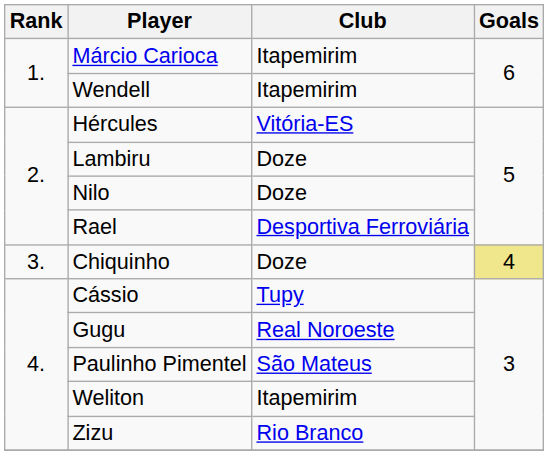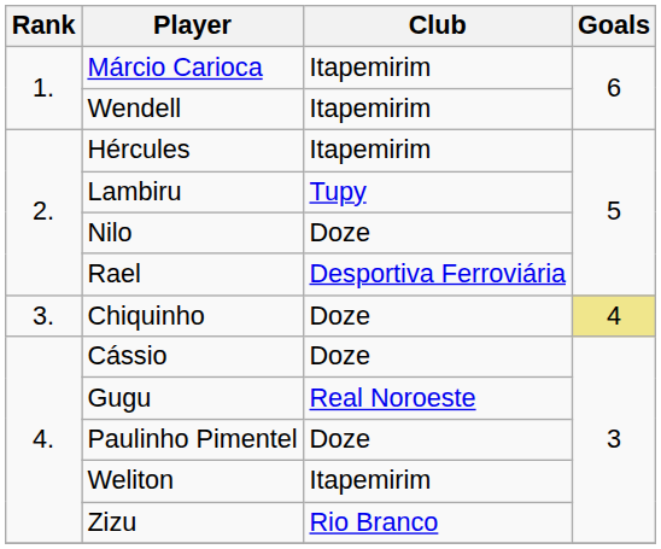Hércules | Club: Vitória-ES -> Itapemirim
Lambiru | Club: Doze -> Tupy
Cássio | Club: Tupy -> Doze
Paulinho Pimentel | Club: São Mateus -> Doze
